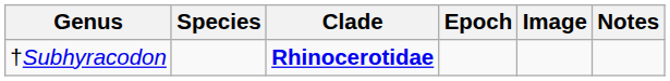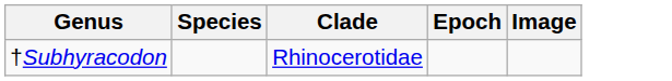- column: Notes
†Subhyracodon | Clade: bold -> normal
